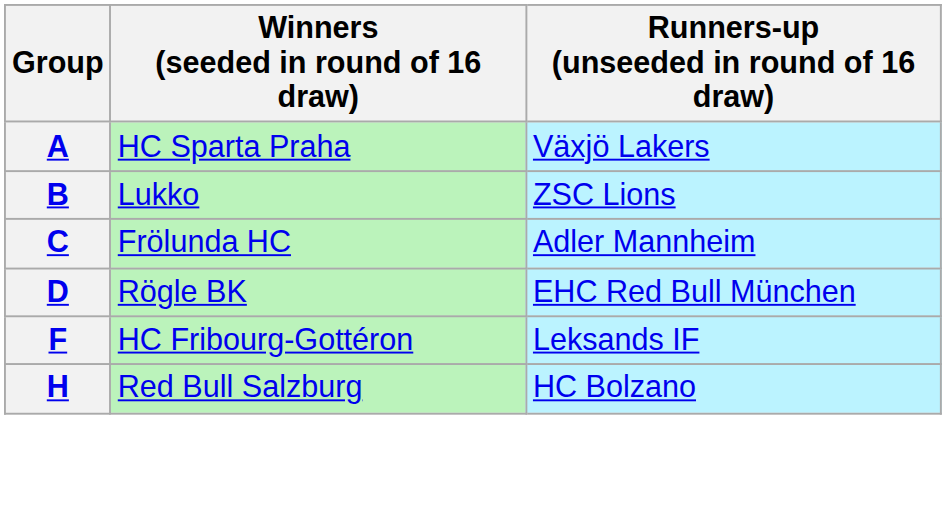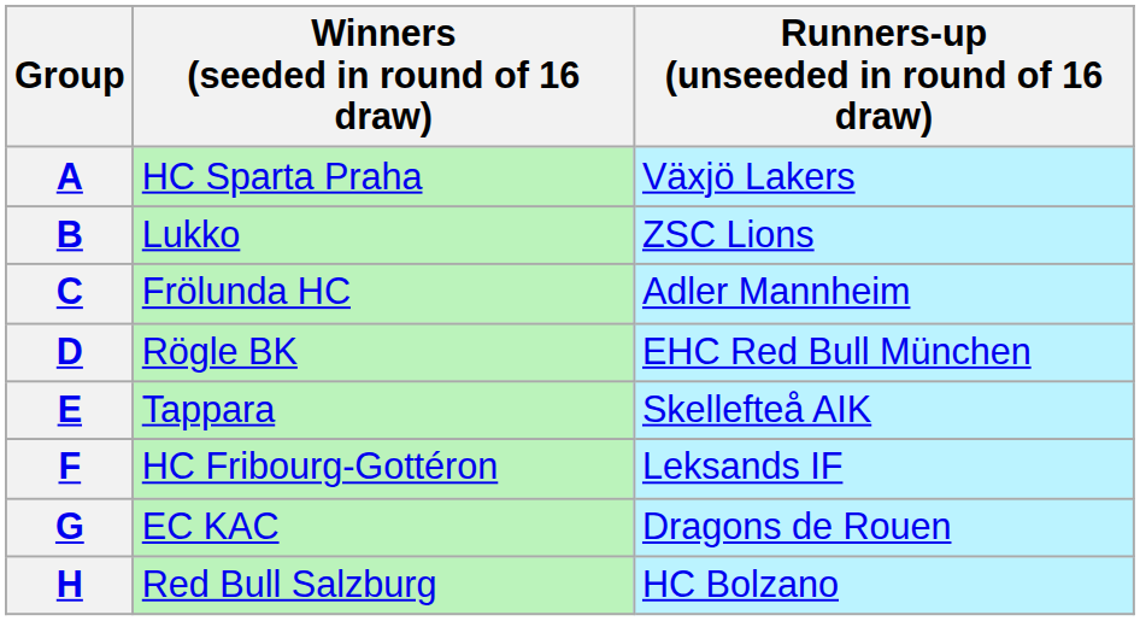+ row: E | Tappara | Skellefteå AIK
+ row: G | EC KAC | Dragons de Rouen
